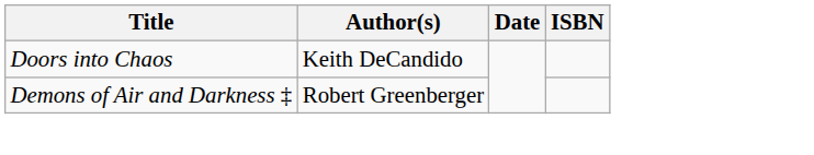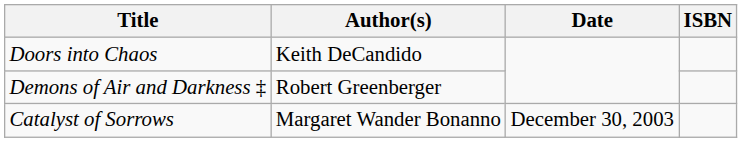+ row: Catalyst of Sorrows | Margaret Wander Bonanno | December 30, 2003
